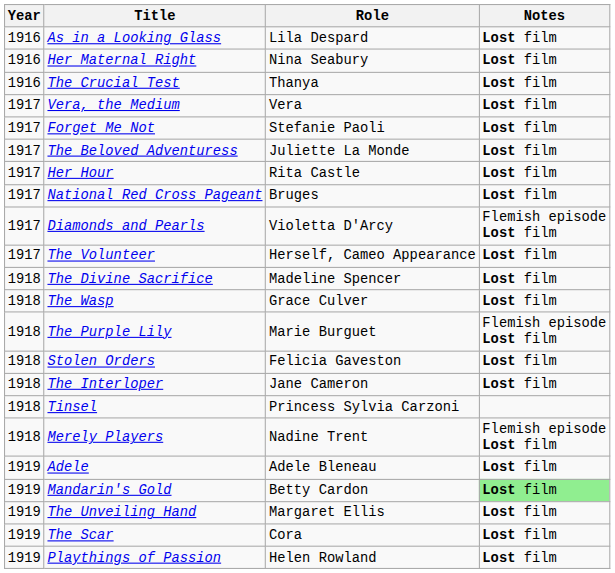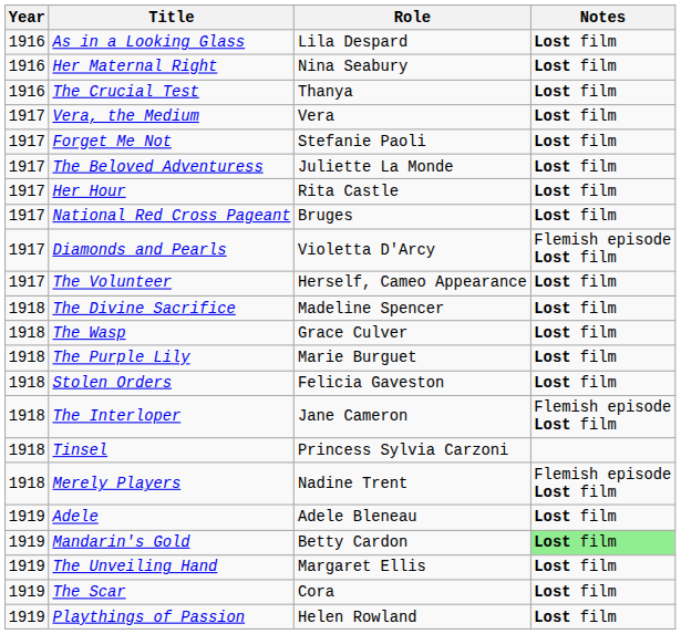The Purple Lily | Notes: Flemish episode Lost film -> Lost film
The Interloper | Notes: Lost film -> Flemish episode Lost film
